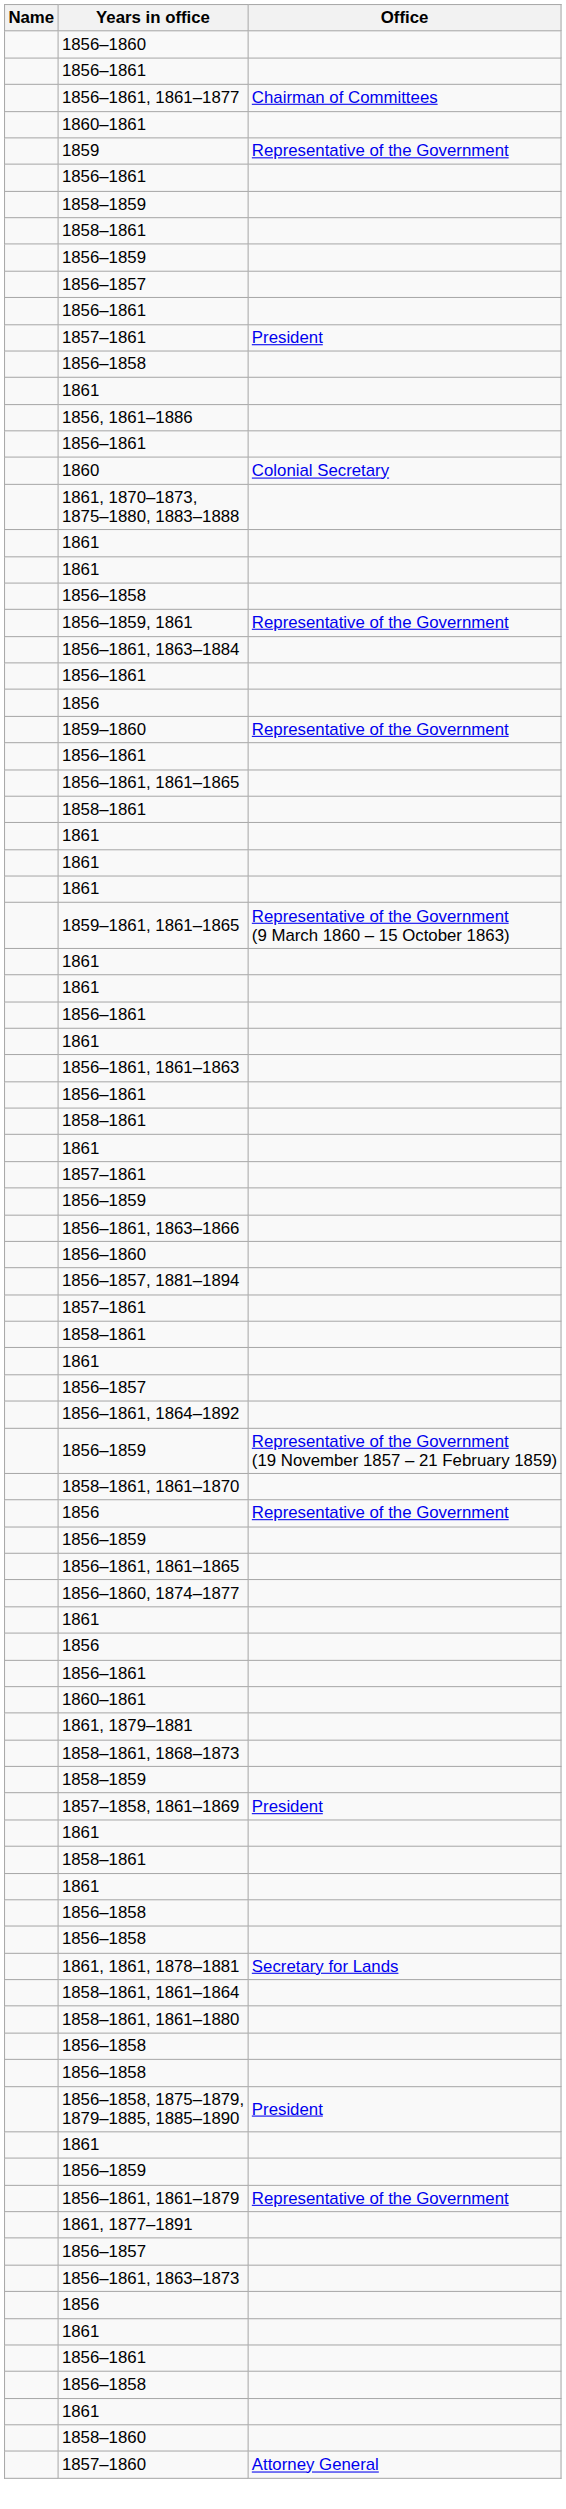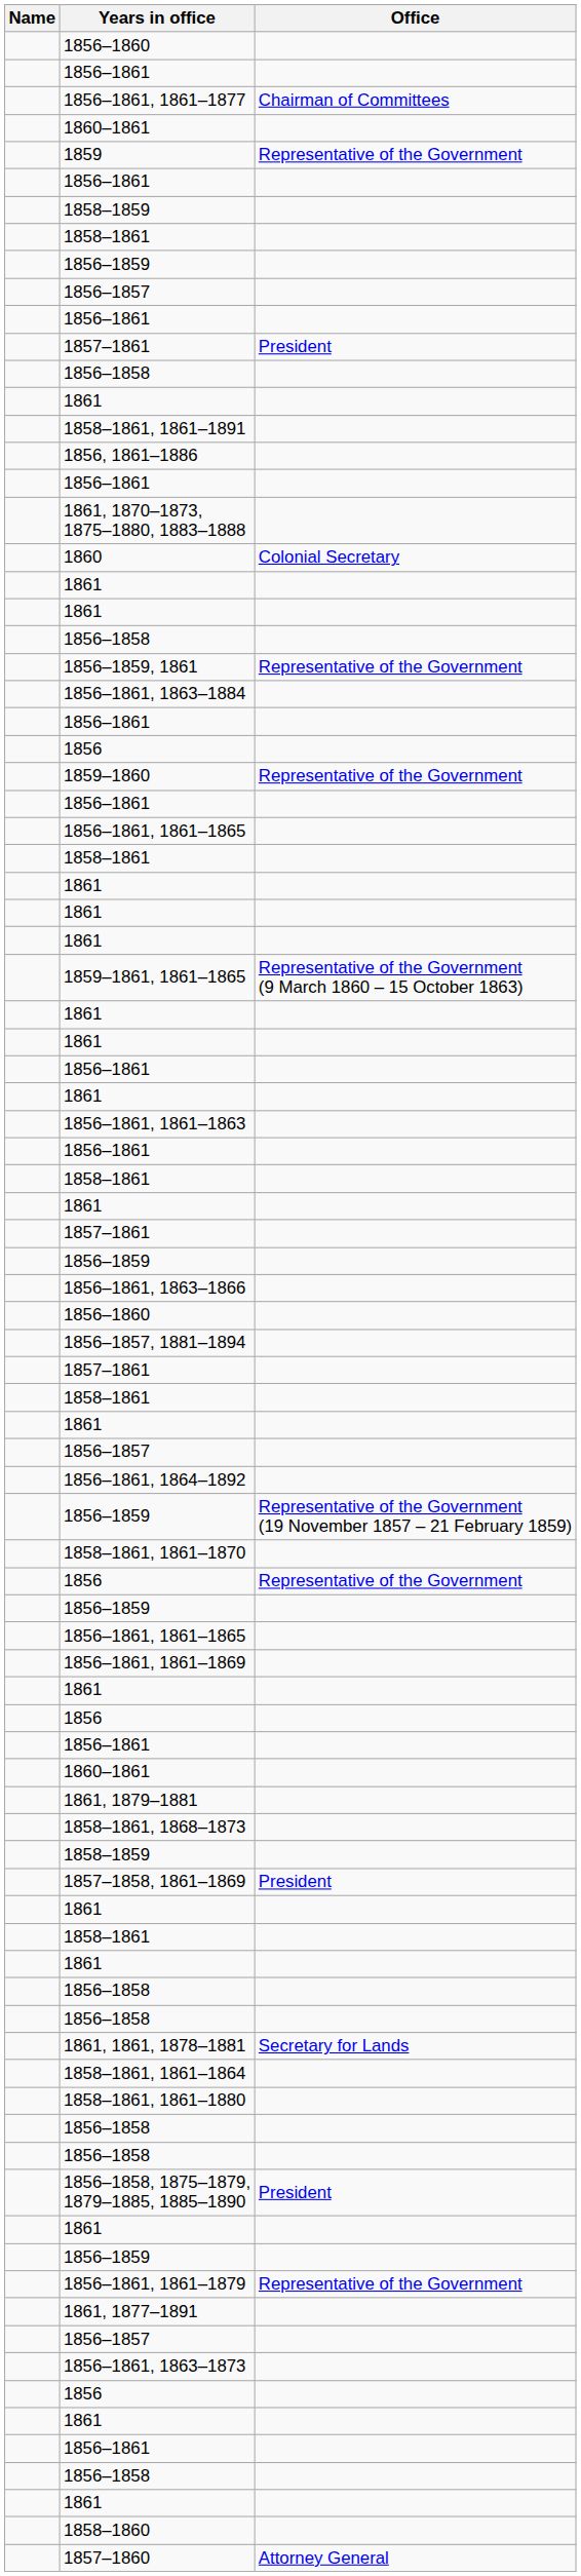+ row: 1858–1861, 1861–1891
rows swapped: 1860 <-> 1861, 1870–1873, 1875–1880, 1883–1888
+ row: 1856–1861, 1861–1869
- row: 1856–1860, 1874–1877
